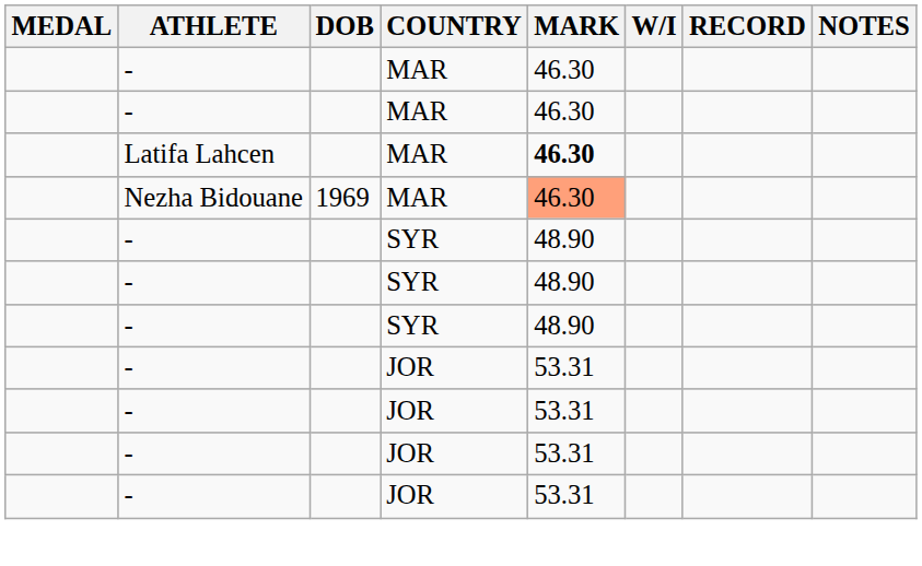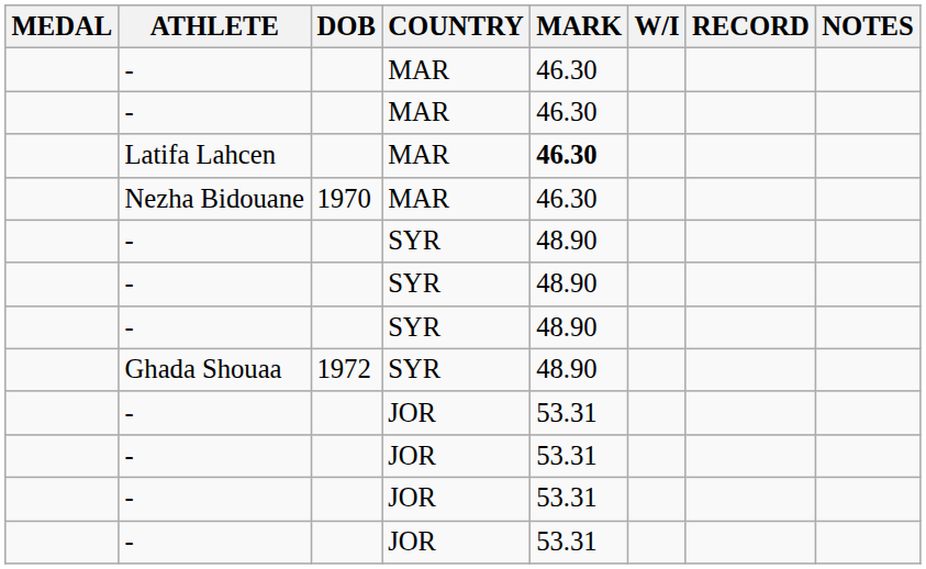Nezha Bidouane | DOB: 1969 -> 1970
Nezha Bidouane | MARK: lightsalmon background -> no background
+ row: Ghada Shouaa | 1972 | SYR | 48.90
